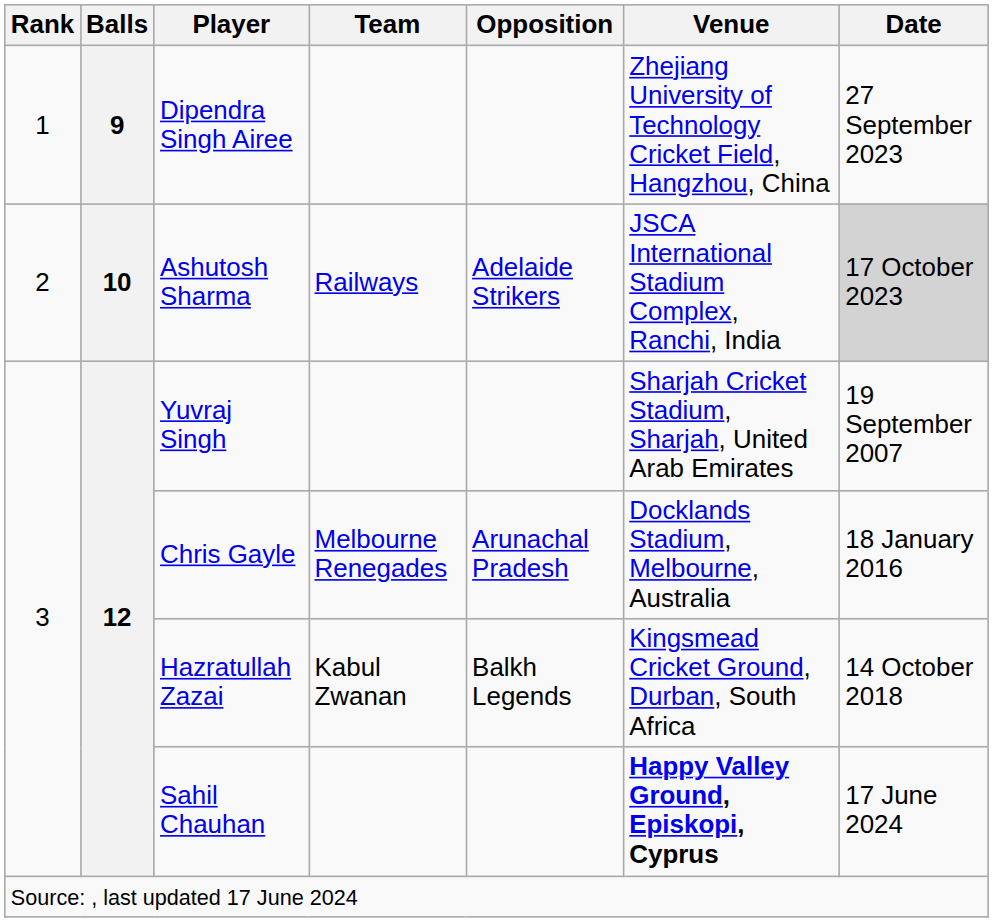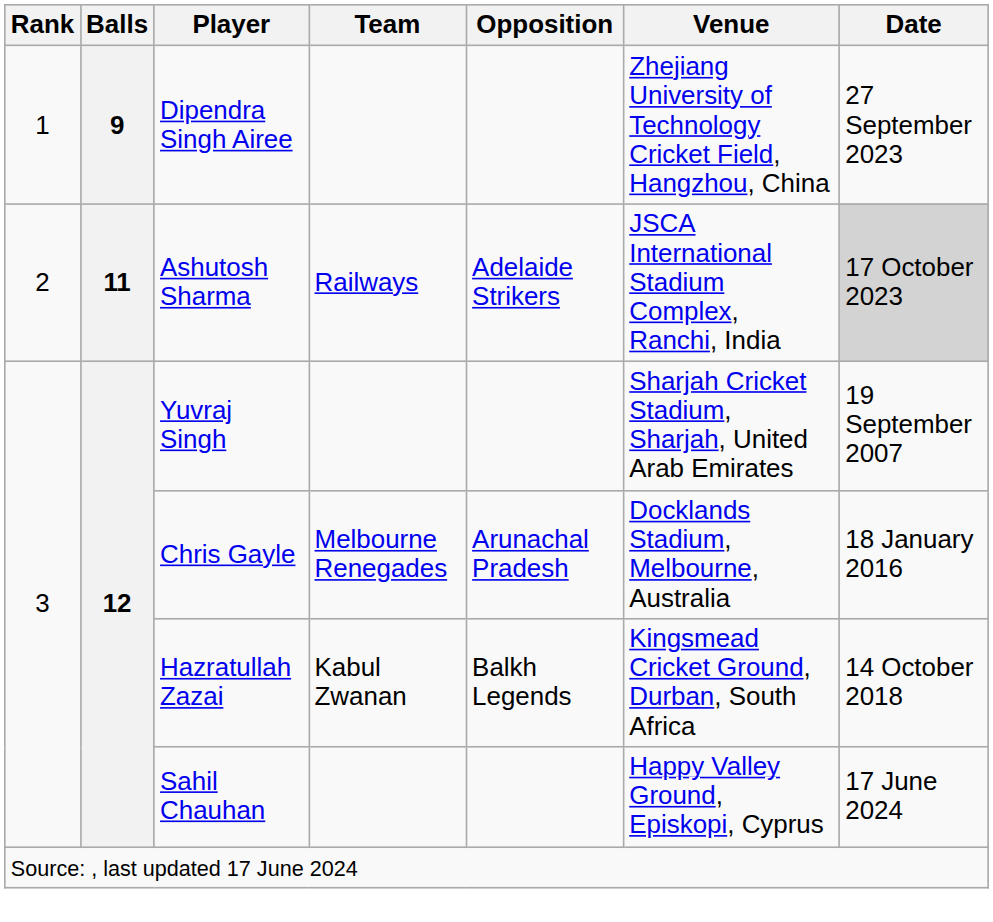Ashutosh Sharma | Balls: 10 -> 11
Sahil Chauhan | Venue: bold -> normal
